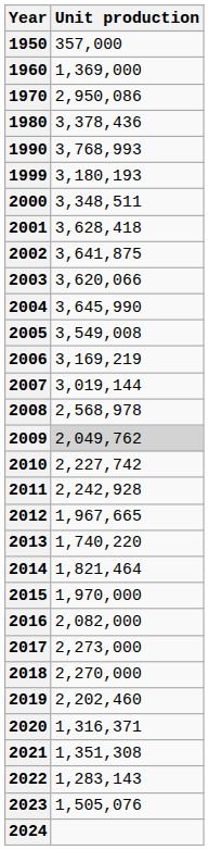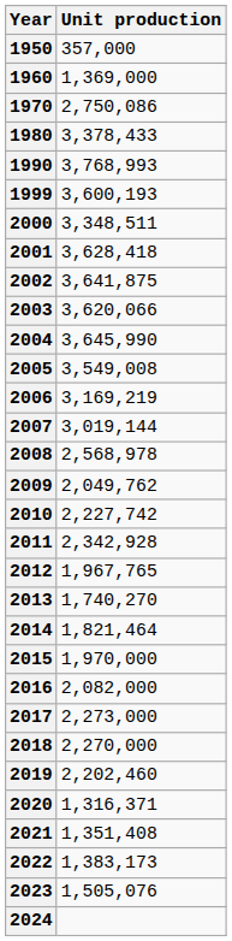1970 | Unit production: 2,950,086 -> 2,750,086
1980 | Unit production: 3,378,436 -> 3,378,433
1999 | Unit production: 3,180,193 -> 3,600,193
2009 | Unit production: lightgrey background -> no background
2011 | Unit production: 2,242,928 -> 2,342,928
2012 | Unit production: 1,967,665 -> 1,967,765
2013 | Unit production: 1,740,220 -> 1,740,270
2021 | Unit production: 1,351,308 -> 1,351,408
2022 | Unit production: 1,283,143 -> 1,383,173
